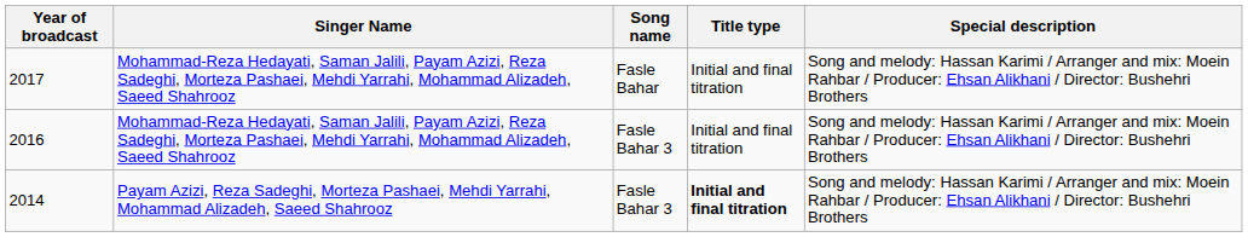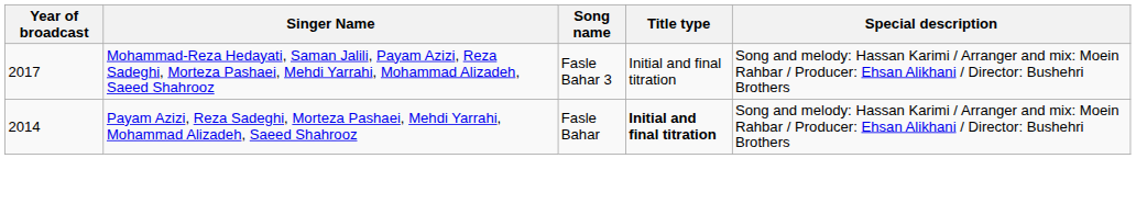2017 | Song name: Fasle Bahar -> Fasle Bahar 3
- row: 2016 | Mohammad-Reza Hedayati, Saman Jalili, Payam Azizi, Reza Sadeghi, Morteza Pashaei, Mehdi Yarrahi, Mohammad Alizadeh, Saeed Shahrooz | Fasle Bahar 3 | Initial and final titration | Song and melody: Hassan Karimi / Arranger and mix: Moein Rahbar / Producer: Ehsan Alikhani / Director: Bushehri Brothers
2014 | Song name: Fasle Bahar 3 -> Fasle Bahar
